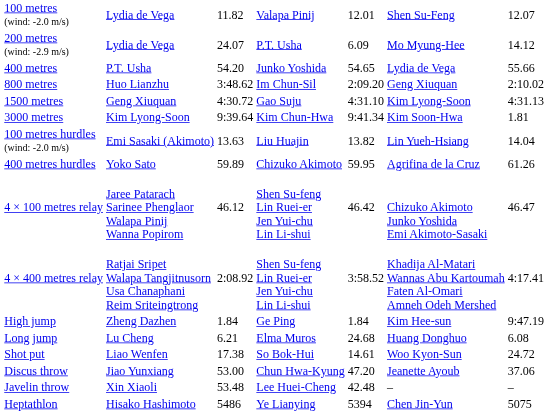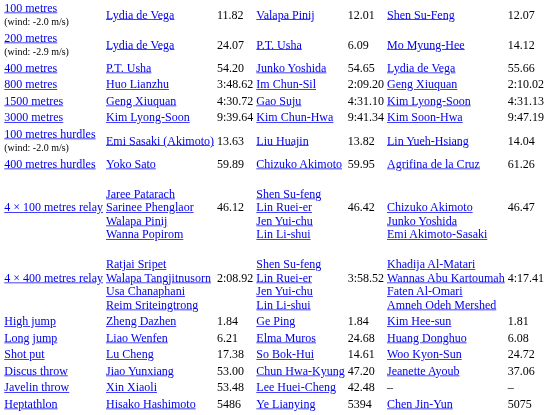3000 metres | column 7: 1.81 -> 9:47.19
High jump | column 7: 9:47.19 -> 1.81
Long jump | column 2: Lu Cheng -> Liao Wenfen
Shot put | column 2: Liao Wenfen -> Lu Cheng
